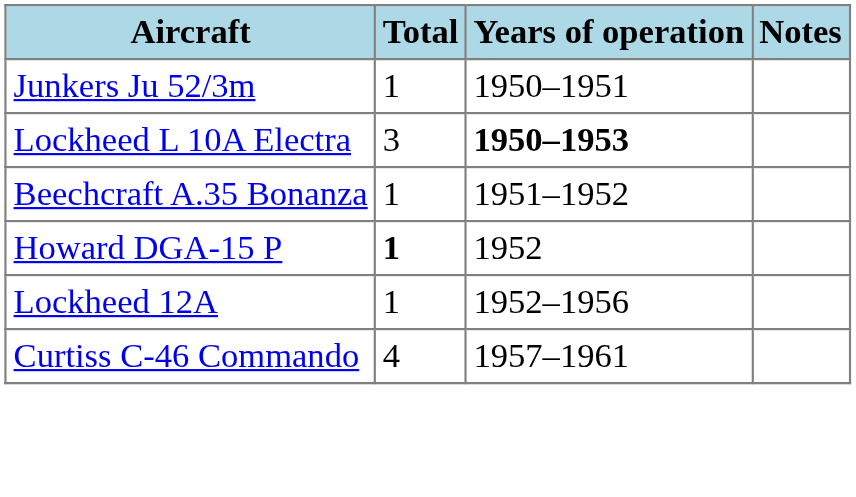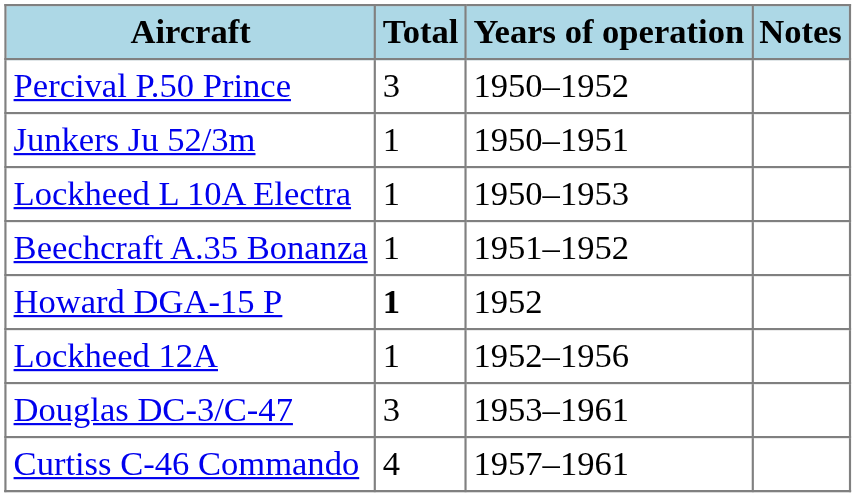+ row: Percival P.50 Prince | 3 | 1950–1952
Lockheed L 10A Electra | Total: 3 -> 1
Lockheed L 10A Electra | Years of operation: bold -> normal
+ row: Douglas DC-3/C-47 | 3 | 1953–1961
